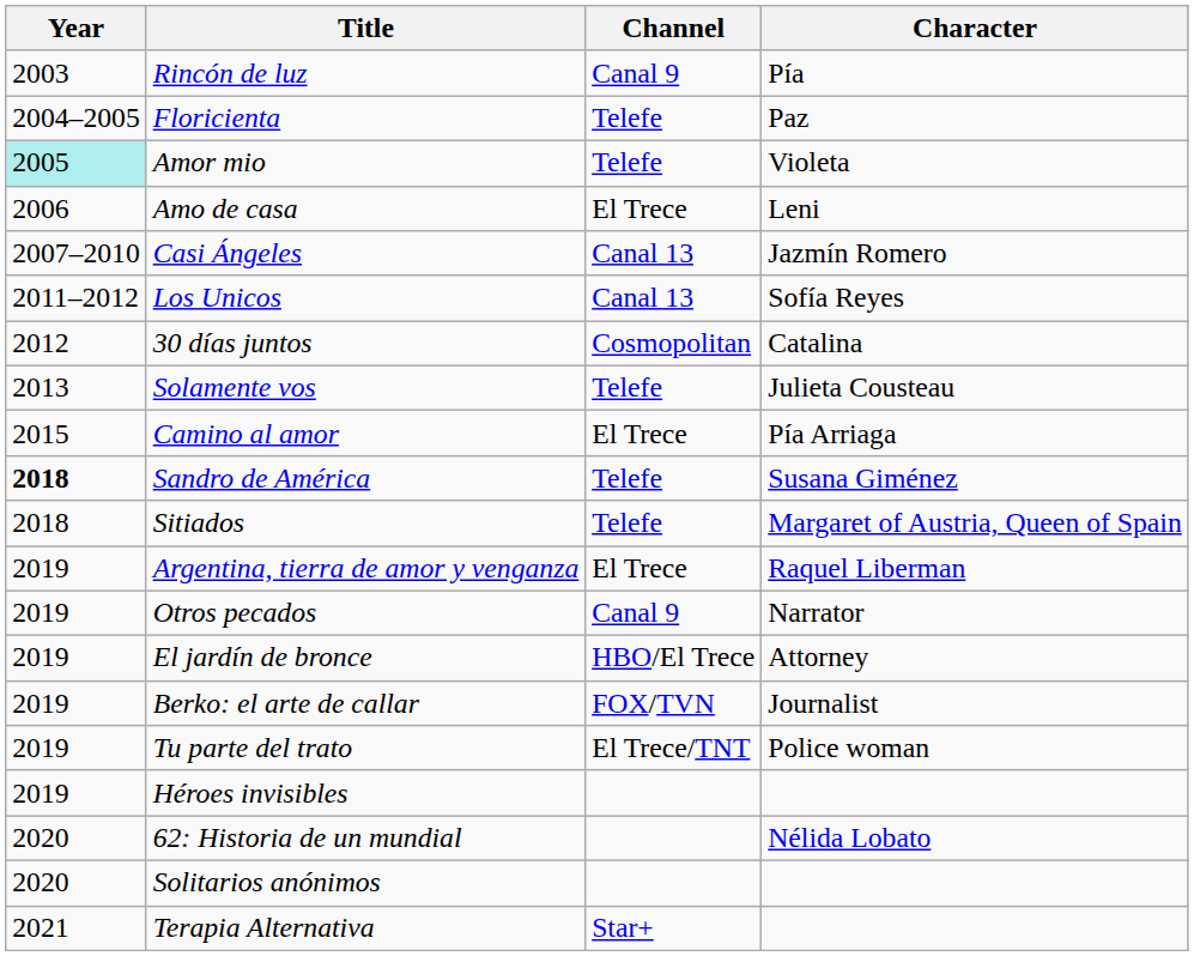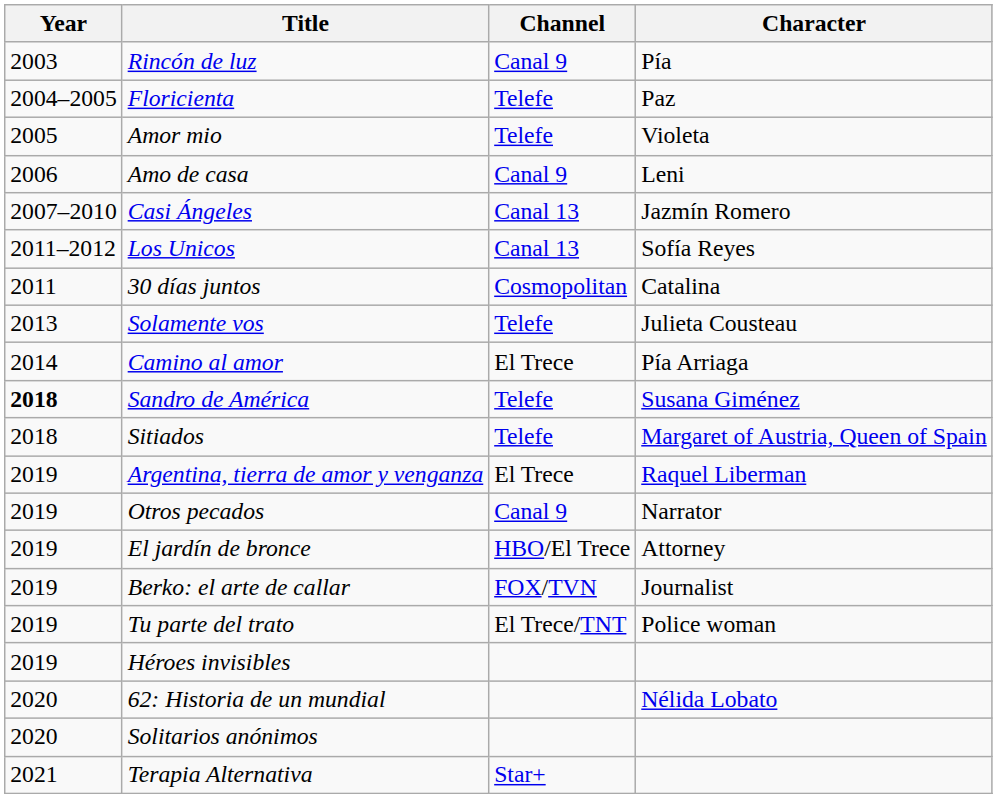Amor mio | Year: paleturquoise background -> no background
Amo de casa | Channel: El Trece -> Canal 9
30 días juntos | Year: 2012 -> 2011
Camino al amor | Year: 2015 -> 2014
